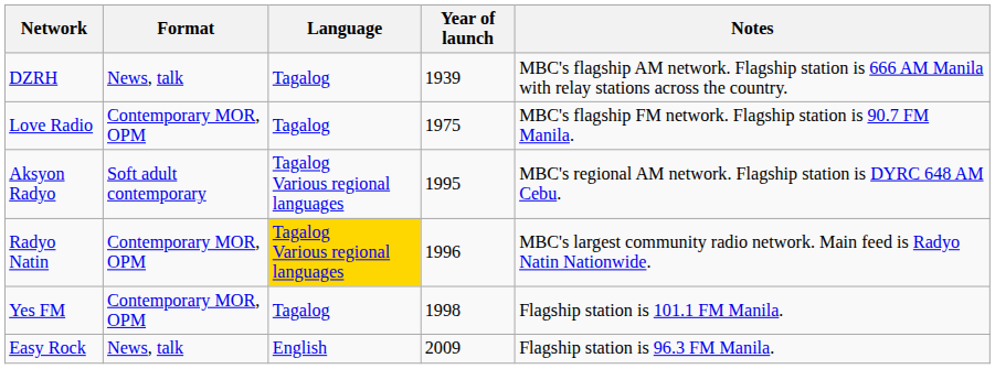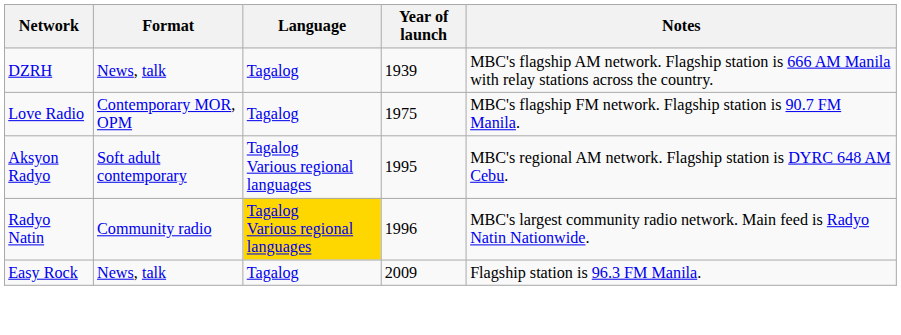Radyo Natin | Format: Contemporary MOR, OPM -> Community radio
- row: Yes FM | Contemporary MOR, OPM | Tagalog | 1998 | Flagship station is 101.1 FM Manila.
Easy Rock | Language: English -> Tagalog
